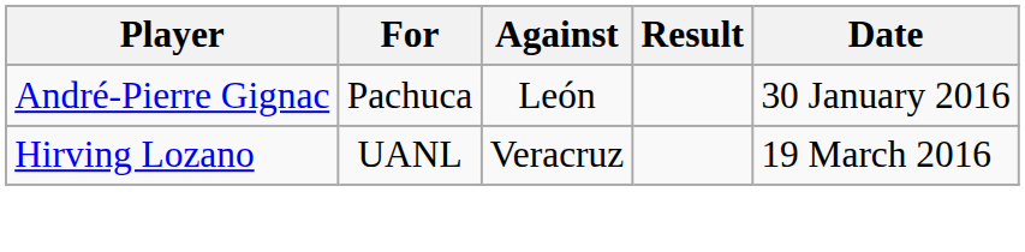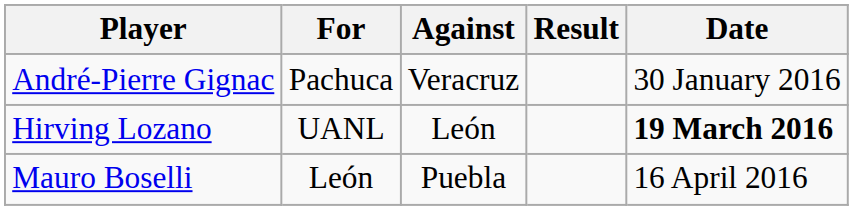André-Pierre Gignac | Against: León -> Veracruz
Hirving Lozano | Against: Veracruz -> León
Hirving Lozano | Date: normal -> bold
+ row: Mauro Boselli | León | Puebla | 16 April 2016
